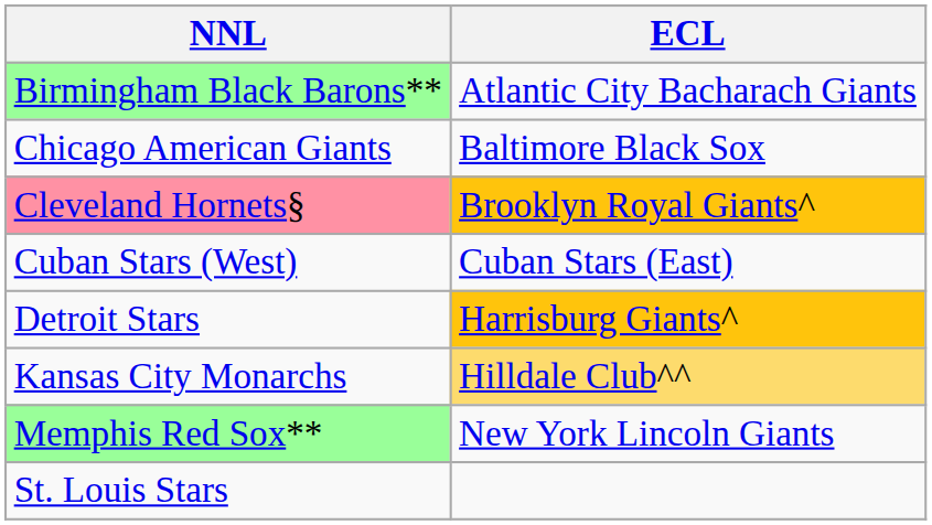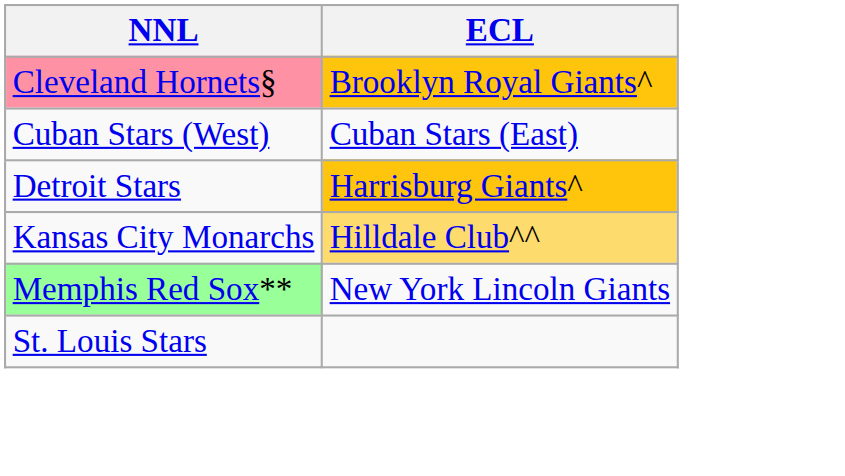- row: Birmingham Black Barons** | Atlantic City Bacharach Giants
- row: Chicago American Giants | Baltimore Black Sox
